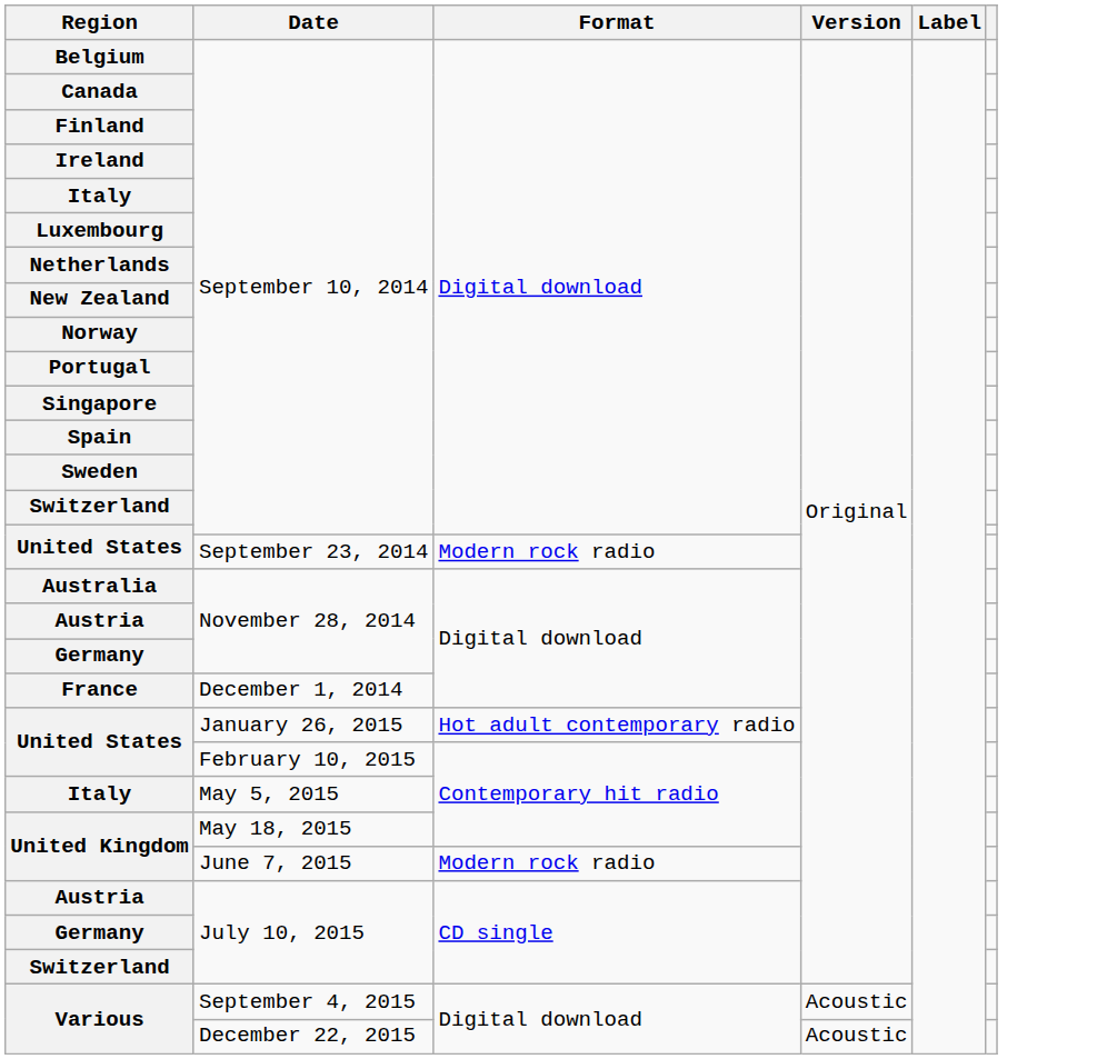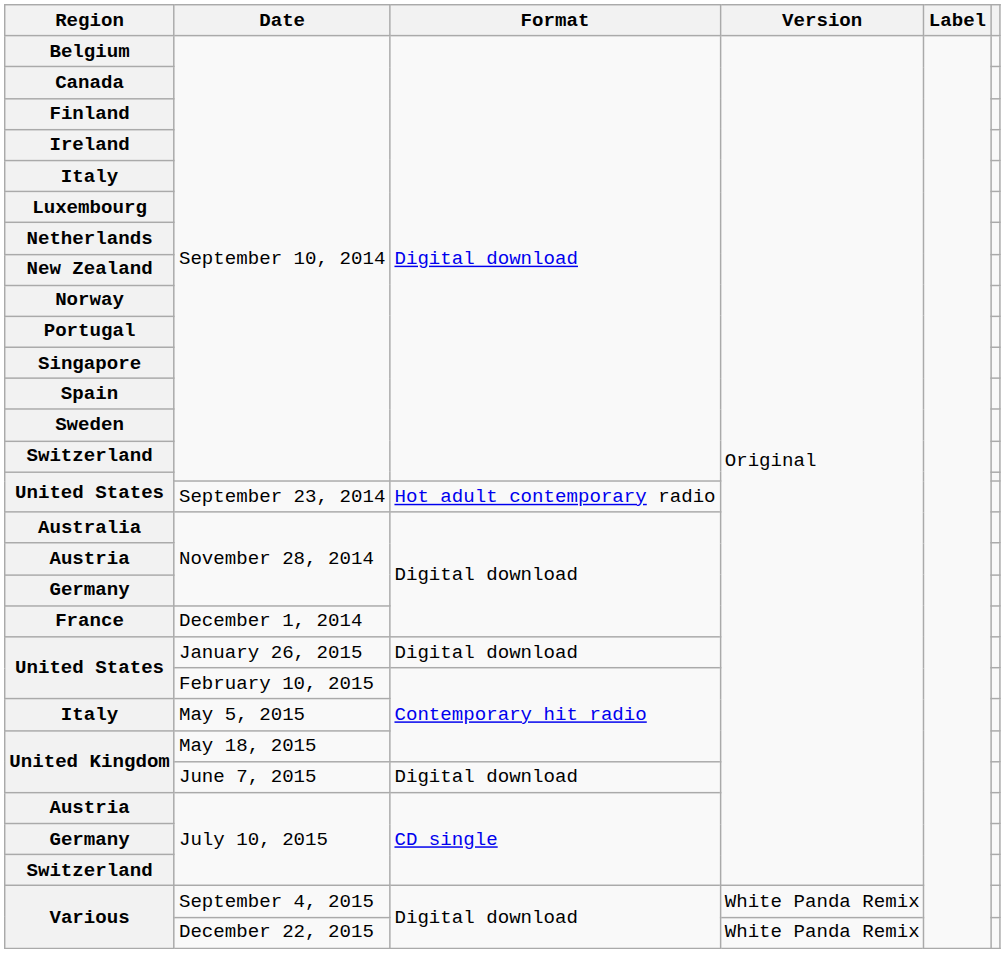United States / September 23, 2014 | Format: Modern rock radio -> Hot adult contemporary radio
United States / January 26, 2015 | Format: Hot adult contemporary radio -> Digital download
United Kingdom / June 7, 2015 | Format: Modern rock radio -> Digital download
Various / September 4, 2015 | Version: Acoustic -> White Panda Remix
Various / December 22, 2015 | Version: Acoustic -> White Panda Remix
